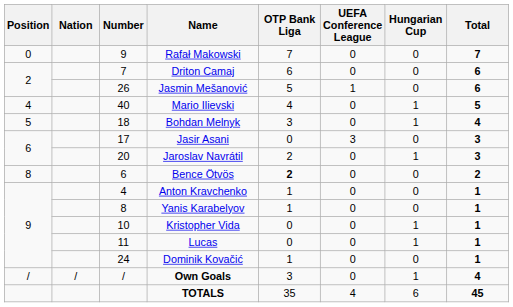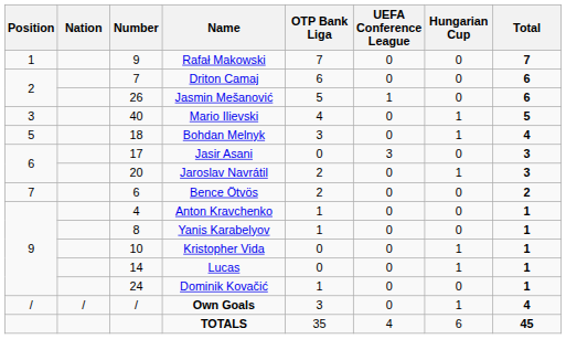Rafał Makowski | Position: 0 -> 1
Mario Ilievski | Position: 4 -> 3
Bence Ötvös | Position: 8 -> 7
Bence Ötvös | OTP Bank Liga: bold -> normal
Lucas | Number: 11 -> 14
